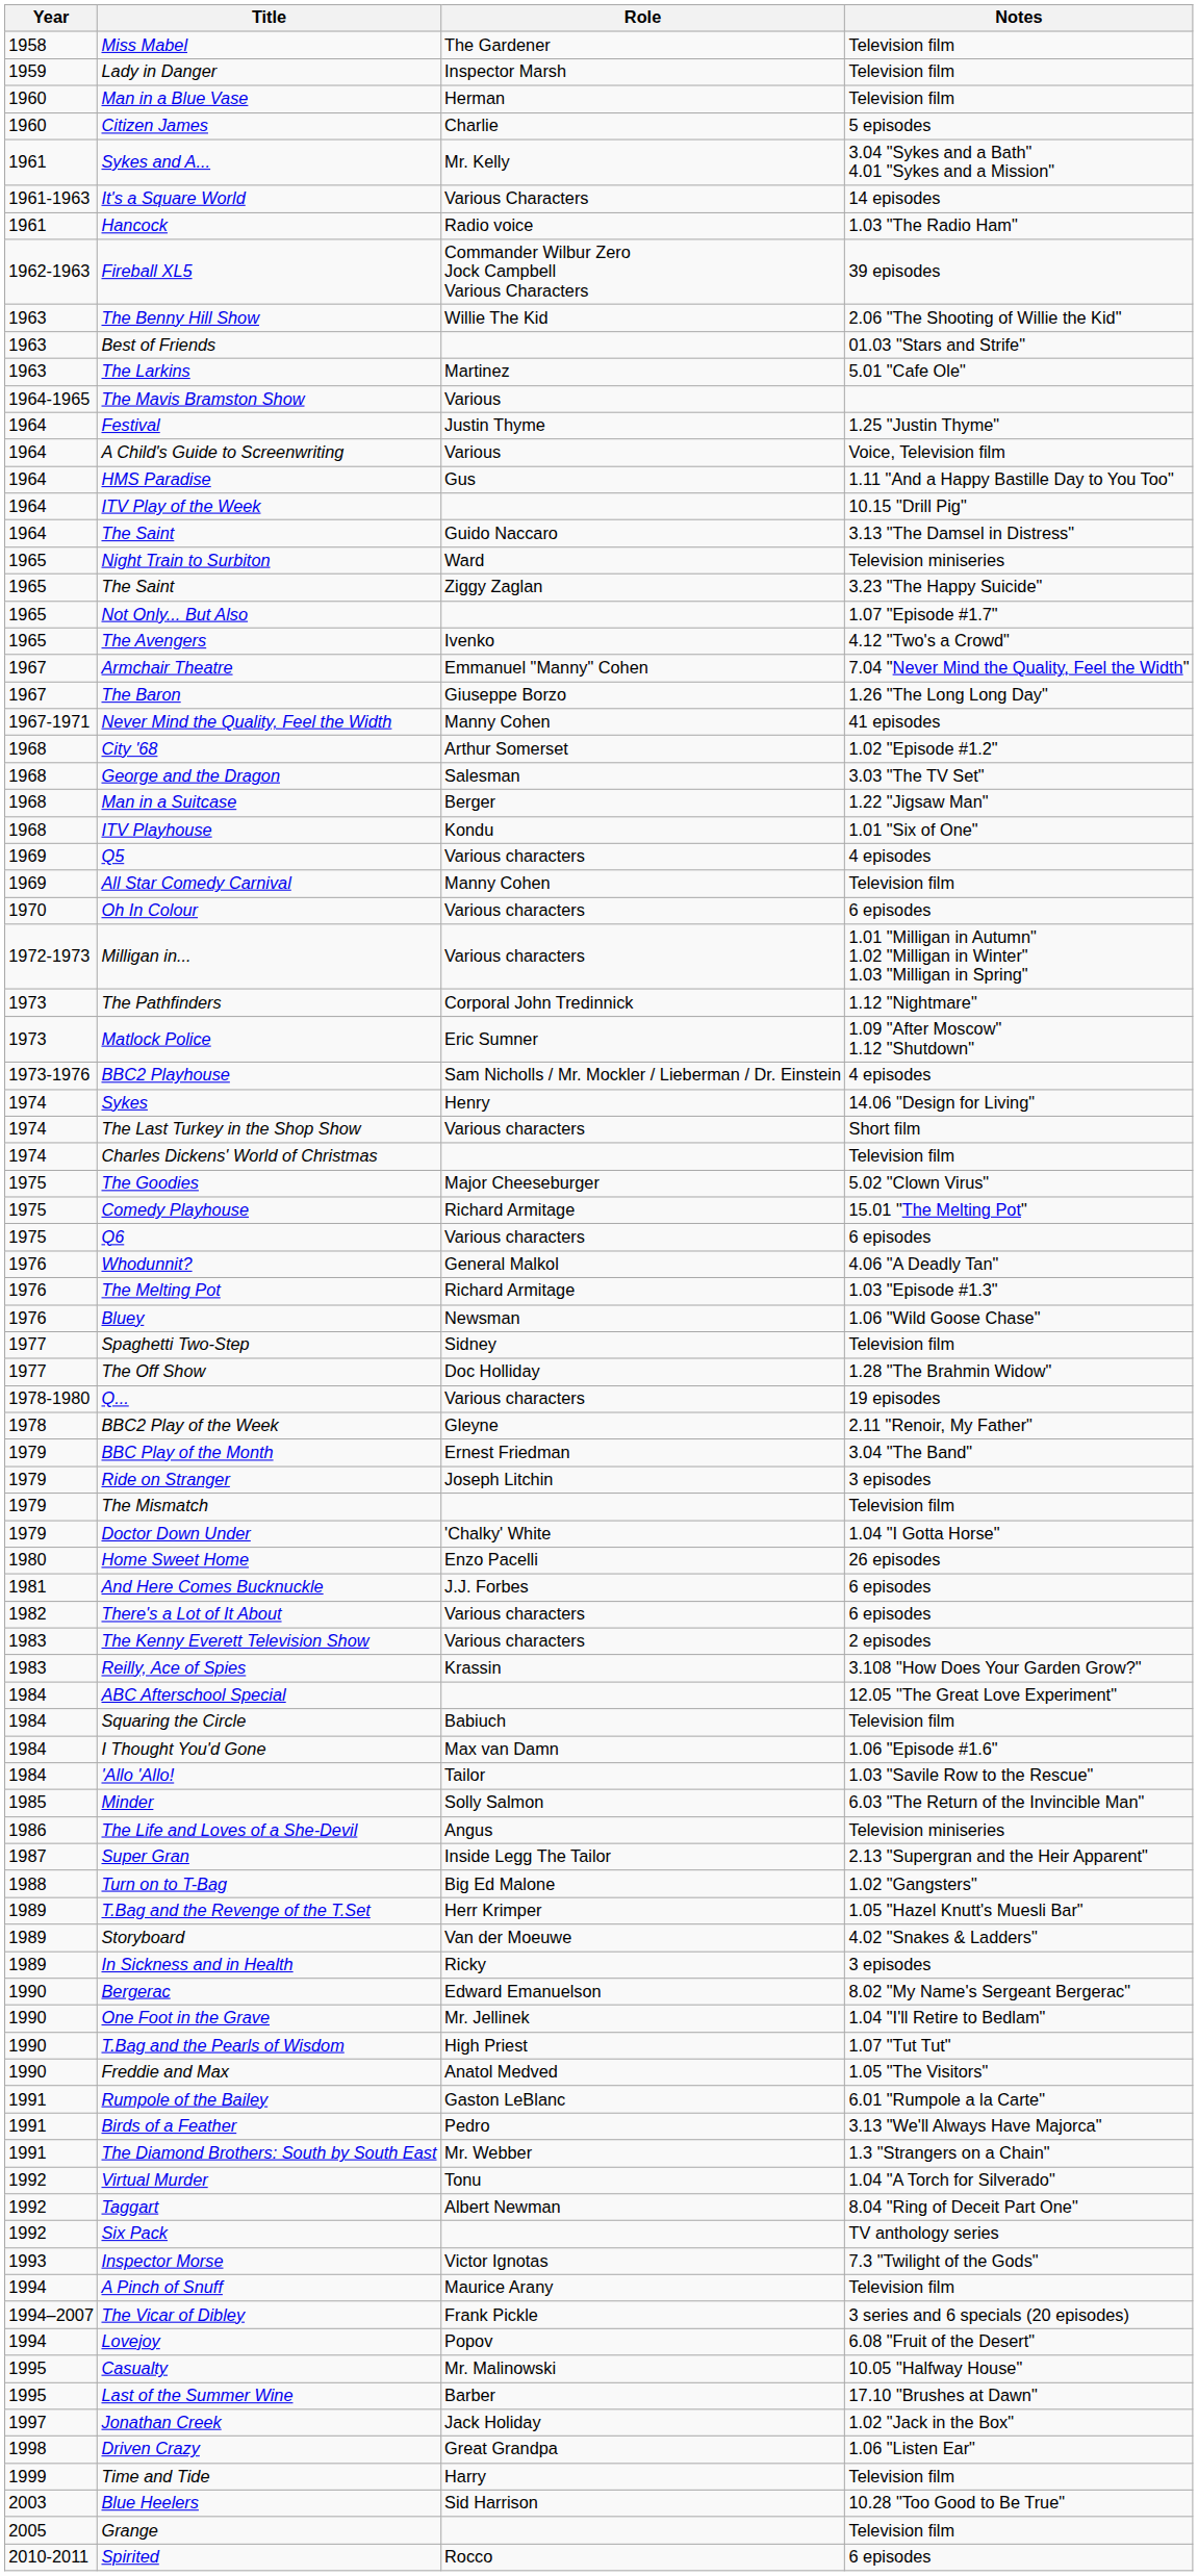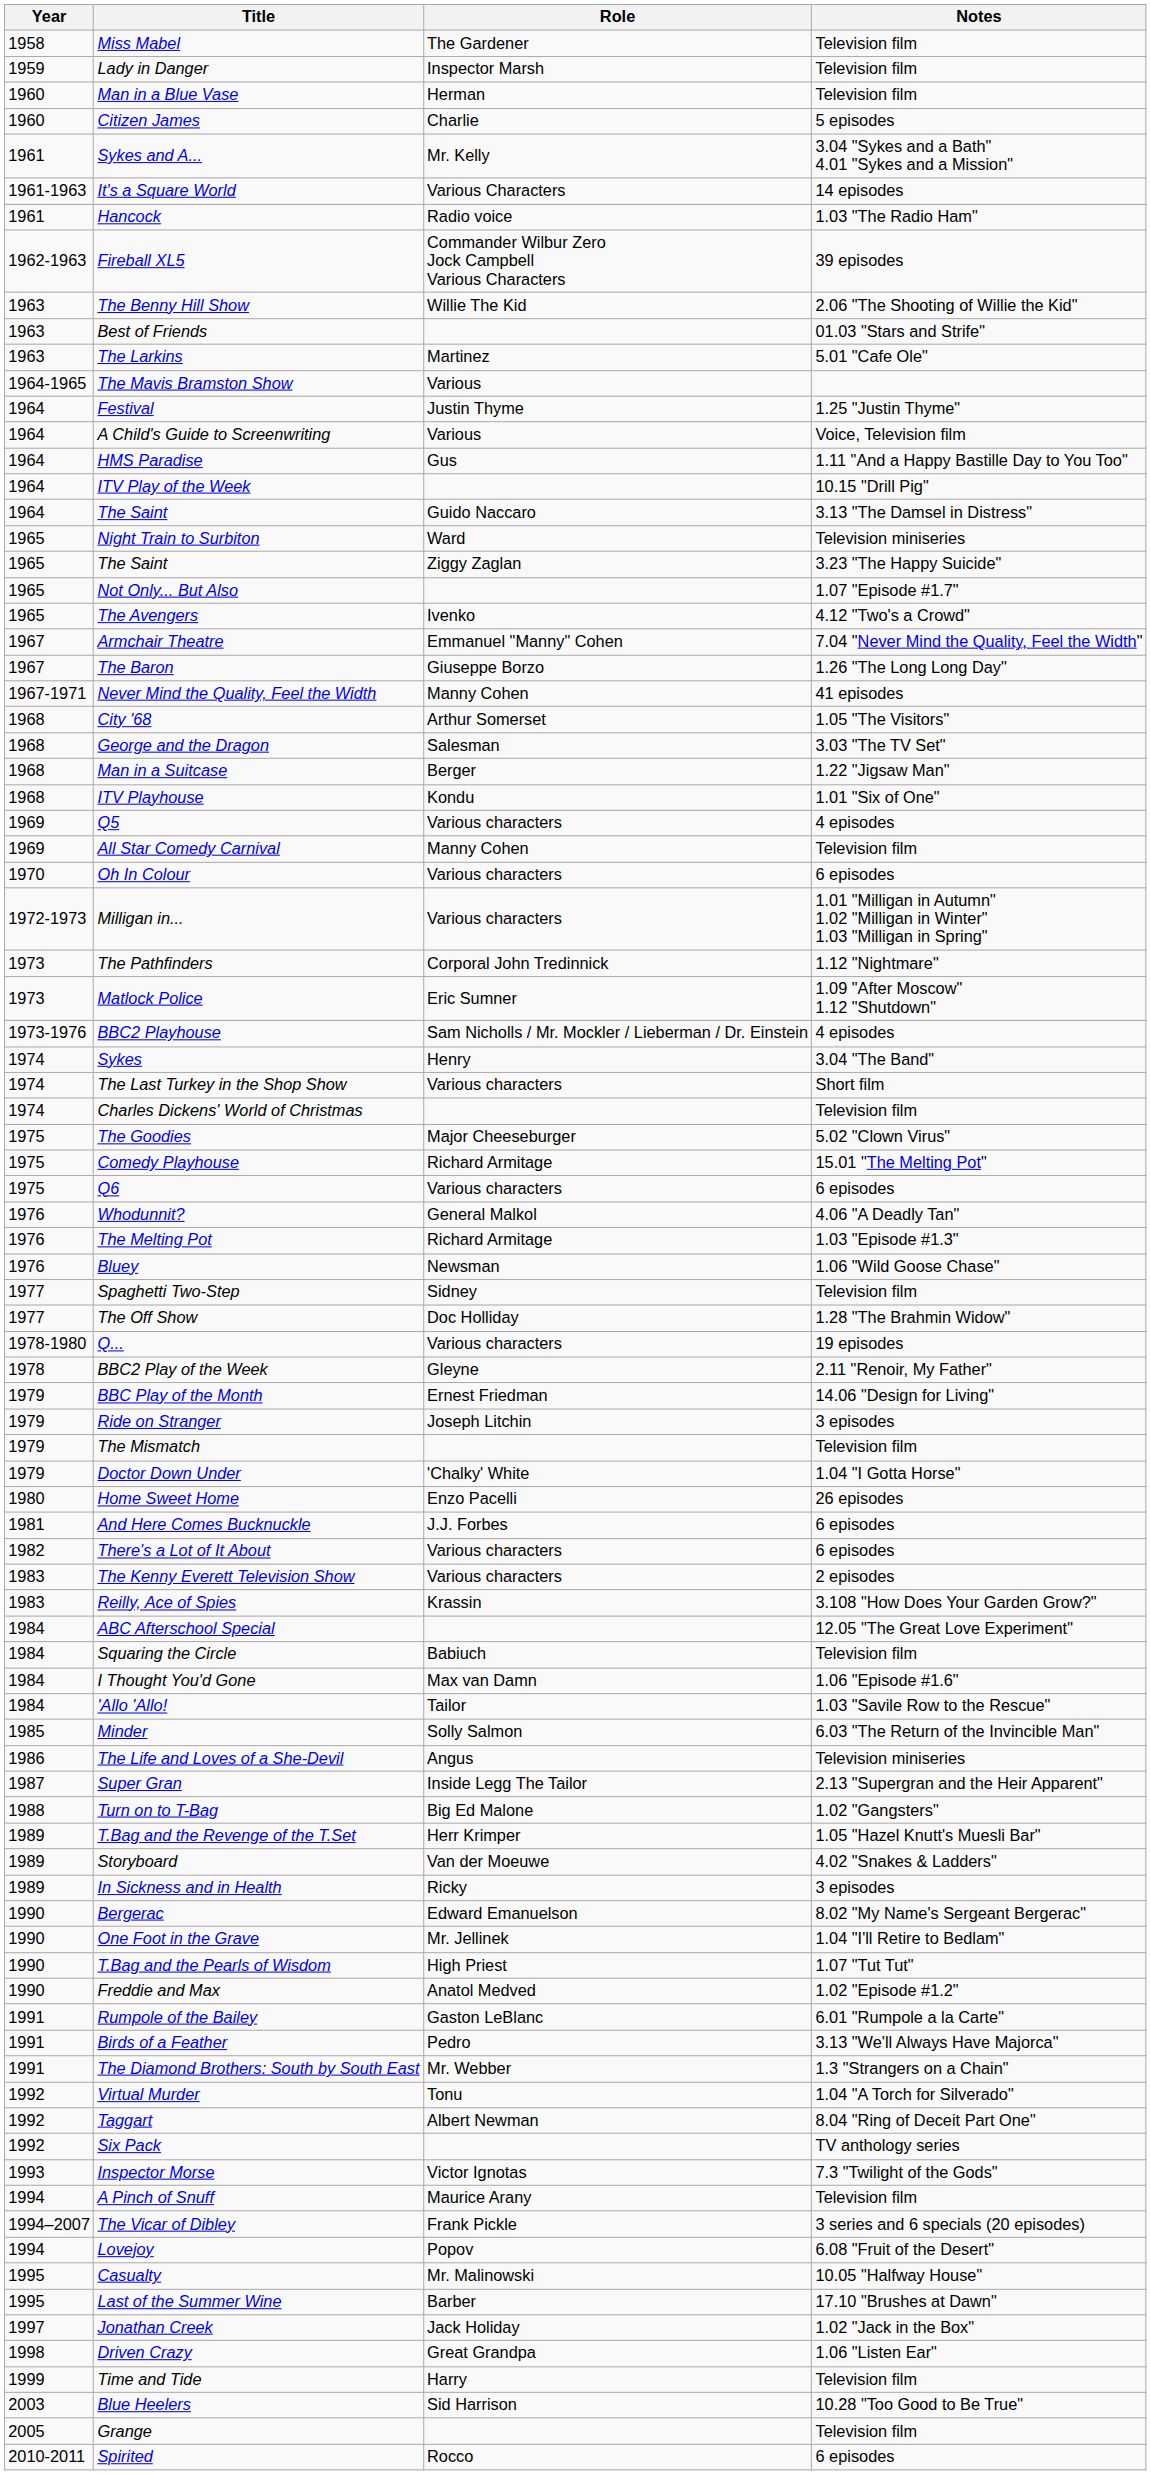City '68 | Notes: 1.02 "Episode #1.2" -> 1.05 "The Visitors"
Sykes | Notes: 14.06 "Design for Living" -> 3.04 "The Band"
BBC Play of the Month | Notes: 3.04 "The Band" -> 14.06 "Design for Living"
Freddie and Max | Notes: 1.05 "The Visitors" -> 1.02 "Episode #1.2"
